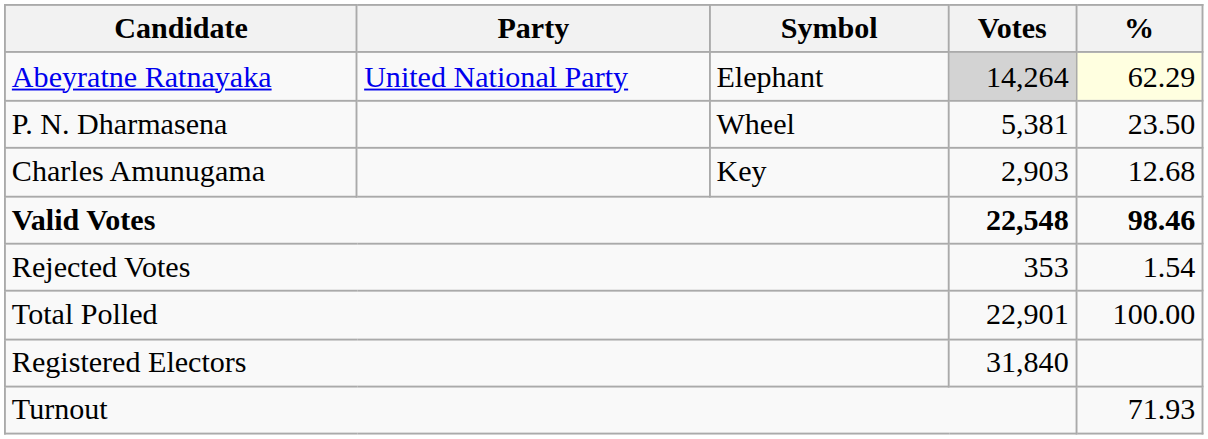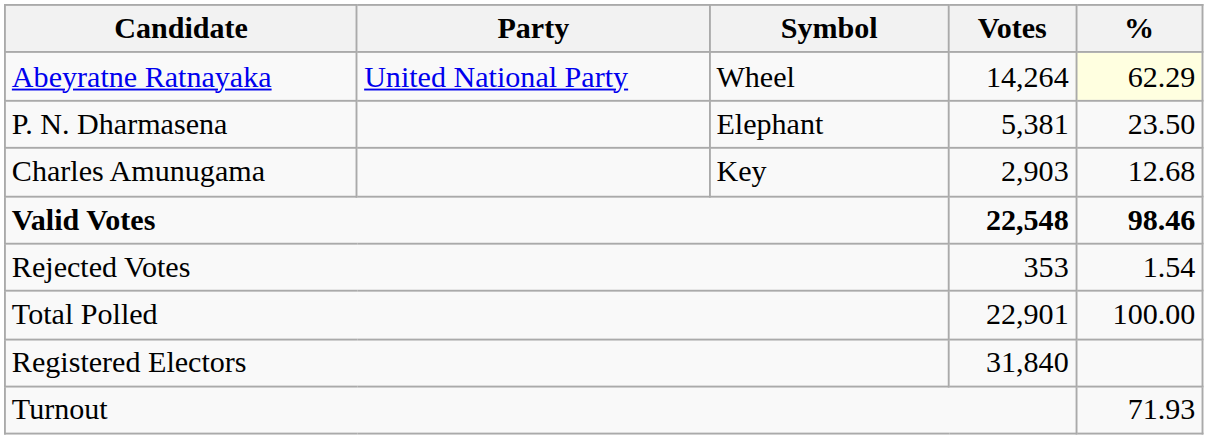Abeyratne Ratnayaka | Symbol: Elephant -> Wheel
Abeyratne Ratnayaka | Votes: lightgrey background -> no background
P. N. Dharmasena | Symbol: Wheel -> Elephant
